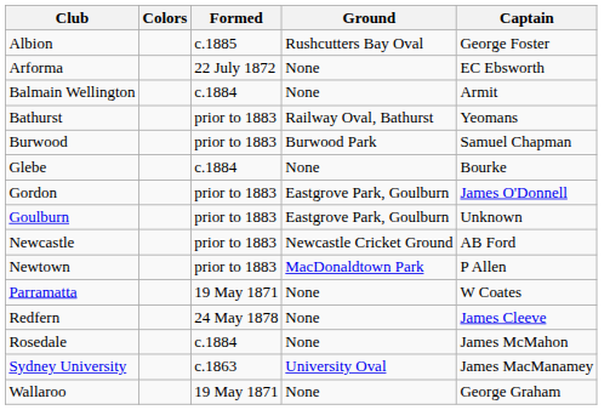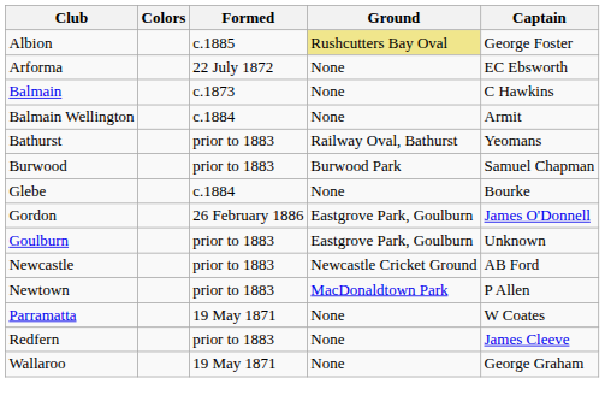Albion | Ground: no background -> khaki background
+ row: Balmain | c.1873 | None | C Hawkins
Gordon | Formed: prior to 1883 -> 26 February 1886
Redfern | Formed: 24 May 1878 -> prior to 1883
- row: Rosedale | c.1884 | None | James McMahon
- row: Sydney University | c.1863 | University Oval | James MacManamey
